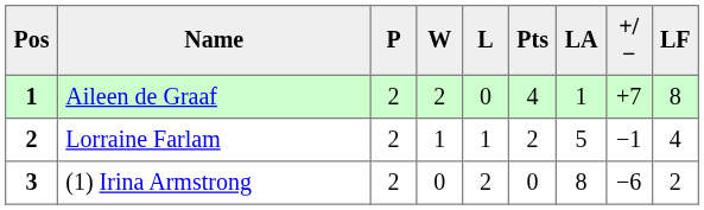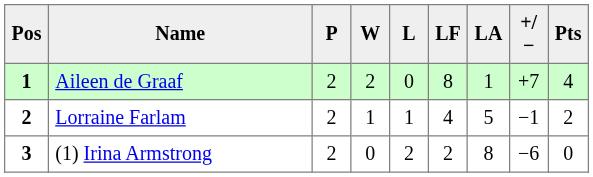columns swapped: LF <-> Pts
